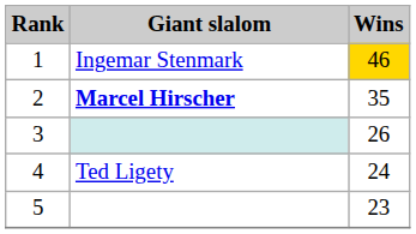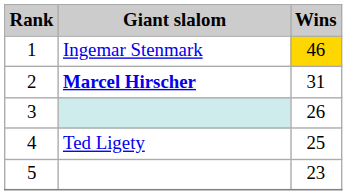2 | Wins: 35 -> 31
4 | Wins: 24 -> 25
